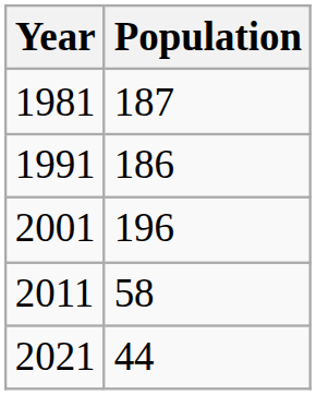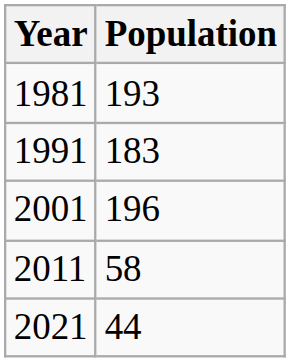1981 | Population: 187 -> 193
1991 | Population: 186 -> 183
